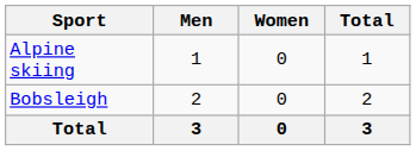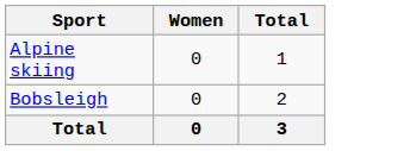- column: Men | 1 | 2 | 3
